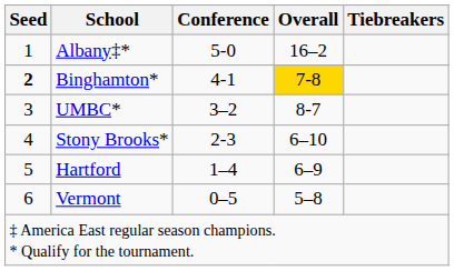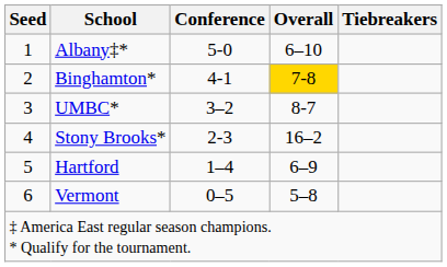Albany‡* | Overall: 16–2 -> 6–10
Binghamton* | Seed: bold -> normal
Stony Brooks* | Overall: 6–10 -> 16–2
